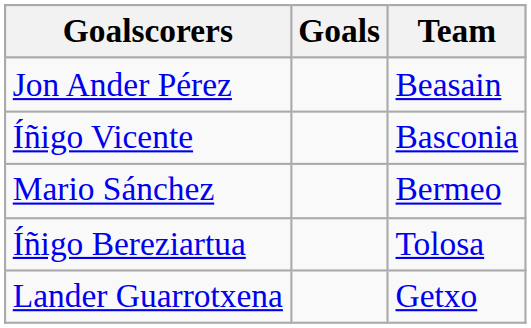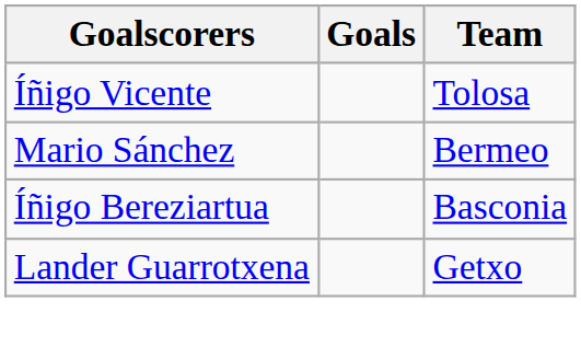- row: Jon Ander Pérez | Beasain
Íñigo Vicente | Team: Basconia -> Tolosa
Íñigo Bereziartua | Team: Tolosa -> Basconia
